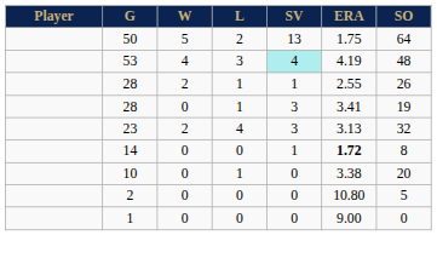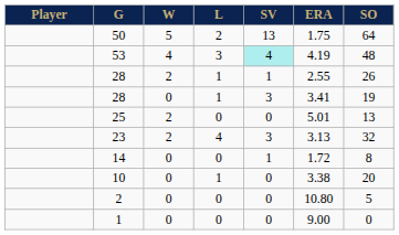+ row: 25 | 2 | 0 | 0 | 5.01 | 13
14 | ERA: bold -> normal
